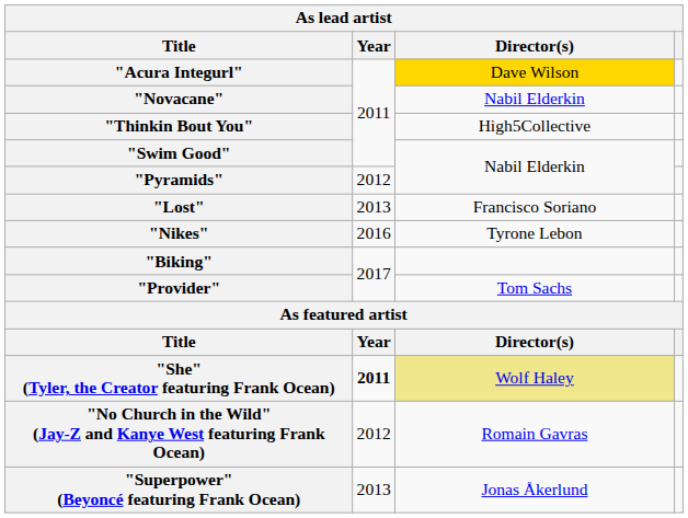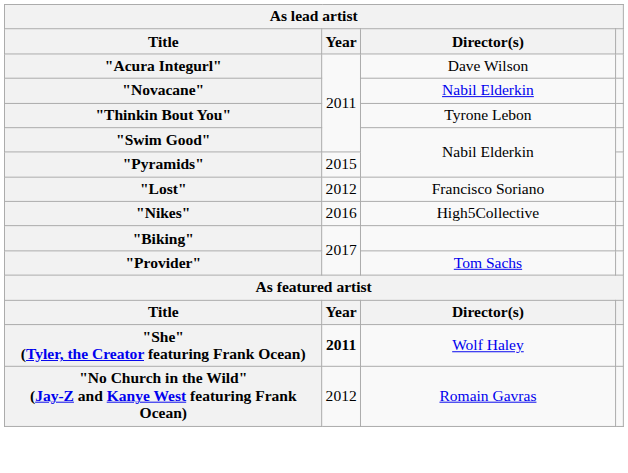"Acura Integurl" | Director(s): gold background -> no background
"Thinkin Bout You" | Director(s): High5Collective -> Tyrone Lebon
"Pyramids" | Year: 2012 -> 2015
"Lost" | Year: 2013 -> 2012
"Nikes" | Director(s): Tyrone Lebon -> High5Collective
"She" (Tyler, the Creator featuring Frank Ocean) | Director(s): khaki background -> no background
- row: "Superpower" (Beyoncé featuring Frank Ocean) | 2013 | Jonas Åkerlund
